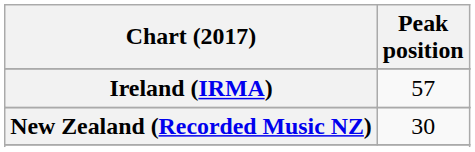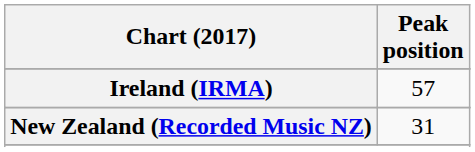New Zealand (Recorded Music NZ) | Peak position: 30 -> 31
